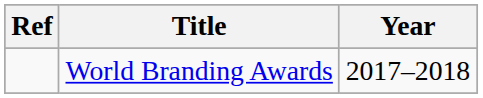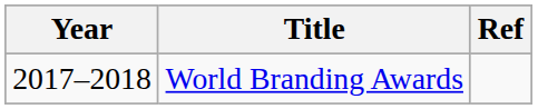columns swapped: Year <-> Ref
